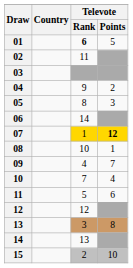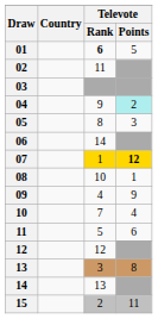04 | Televote / Points: no background -> paleturquoise background
09 | Televote / Points: 7 -> 9
15 | Televote / Points: 10 -> 11
